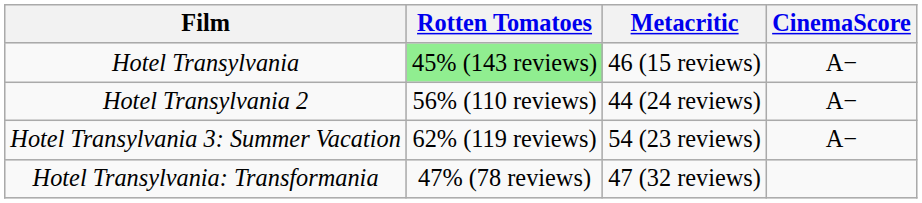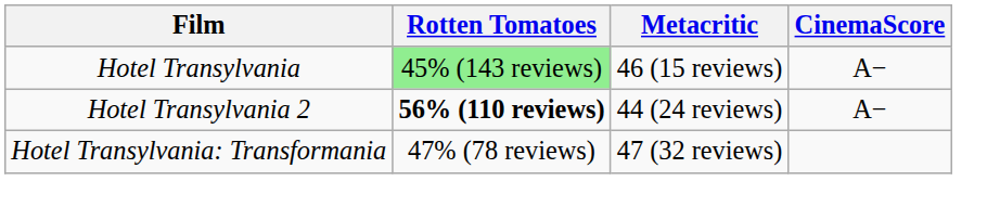Hotel Transylvania 2 | Rotten Tomatoes: normal -> bold
- row: Hotel Transylvania 3: Summer Vacation | 62% (119 reviews) | 54 (23 reviews) | A−
